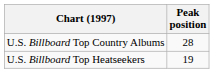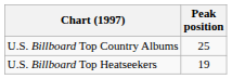U.S. Billboard Top Country Albums | Peak position: 28 -> 25
